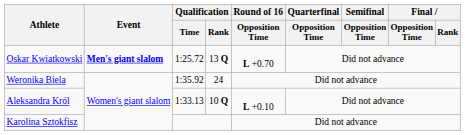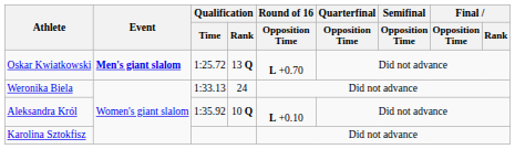Weronika Biela | Qualification / Time: 1:35.92 -> 1:33.13
Aleksandra Król | Qualification / Time: 1:33.13 -> 1:35.92
